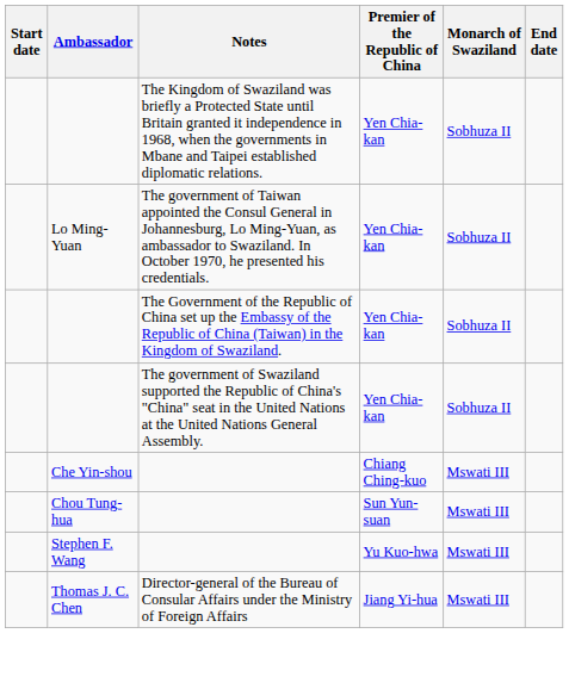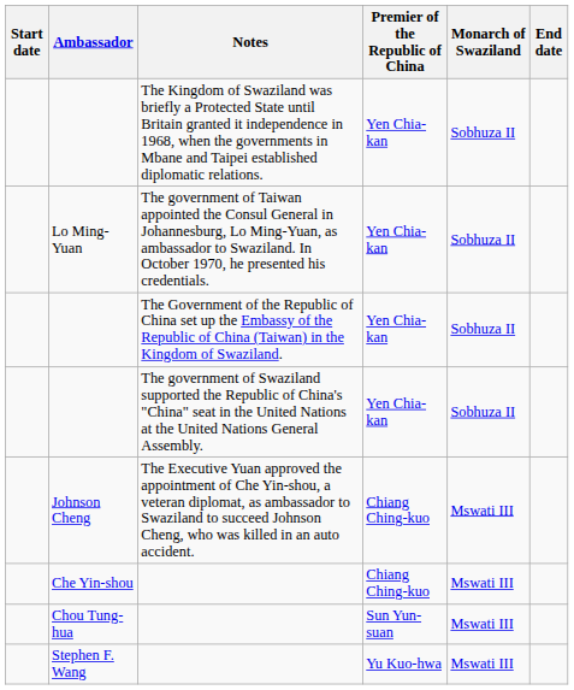+ row: Johnson Cheng | The Executive Yuan approved the appointment of Che Yin-shou, a veteran diplomat, as ambassador to Swaziland to succeed Johnson Cheng, who was killed in an auto accident. | Chiang Ching-kuo | Mswati III
- row: Thomas J. C. Chen | Director-general of the Bureau of Consular Affairs under the Ministry of Foreign Affairs | Jiang Yi-hua | Mswati III
